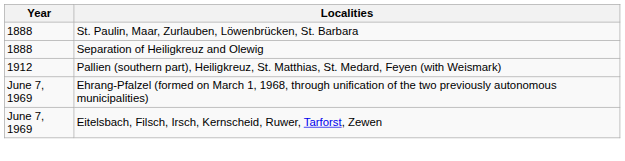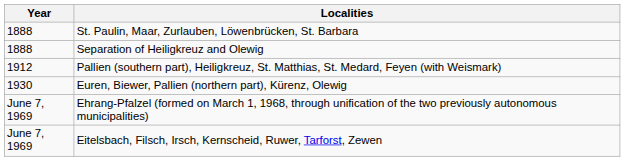+ row: 1930 | Euren, Biewer, Pallien (northern part), Kürenz, Olewig
